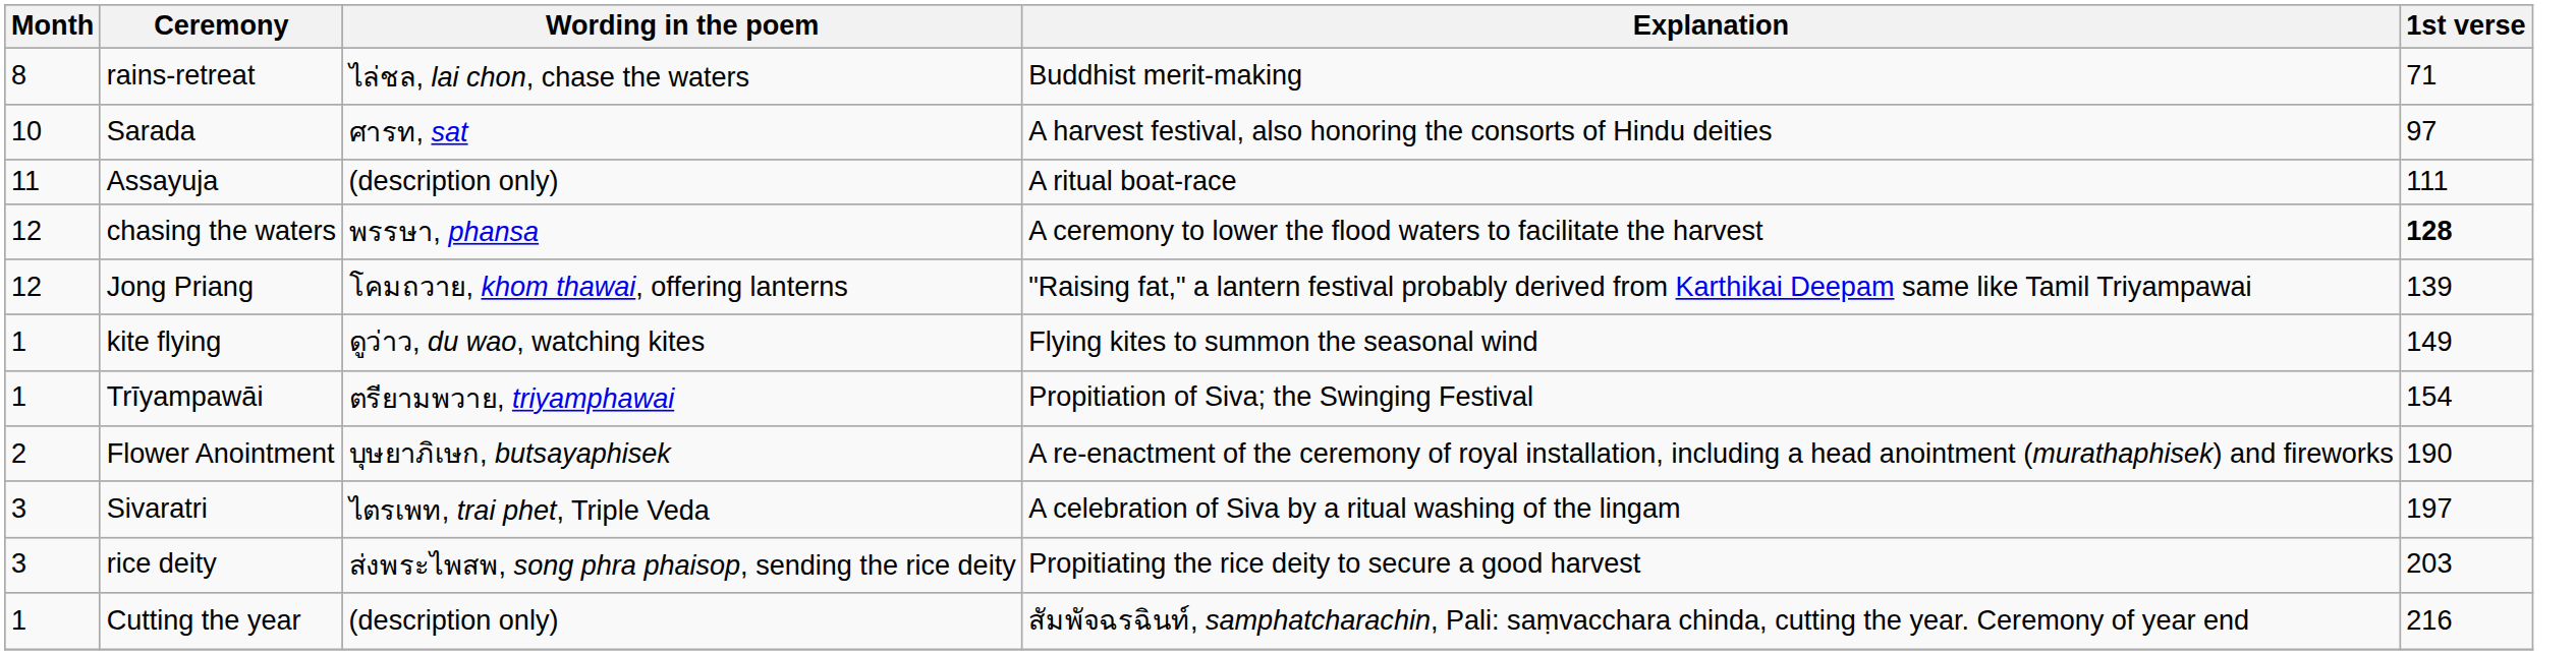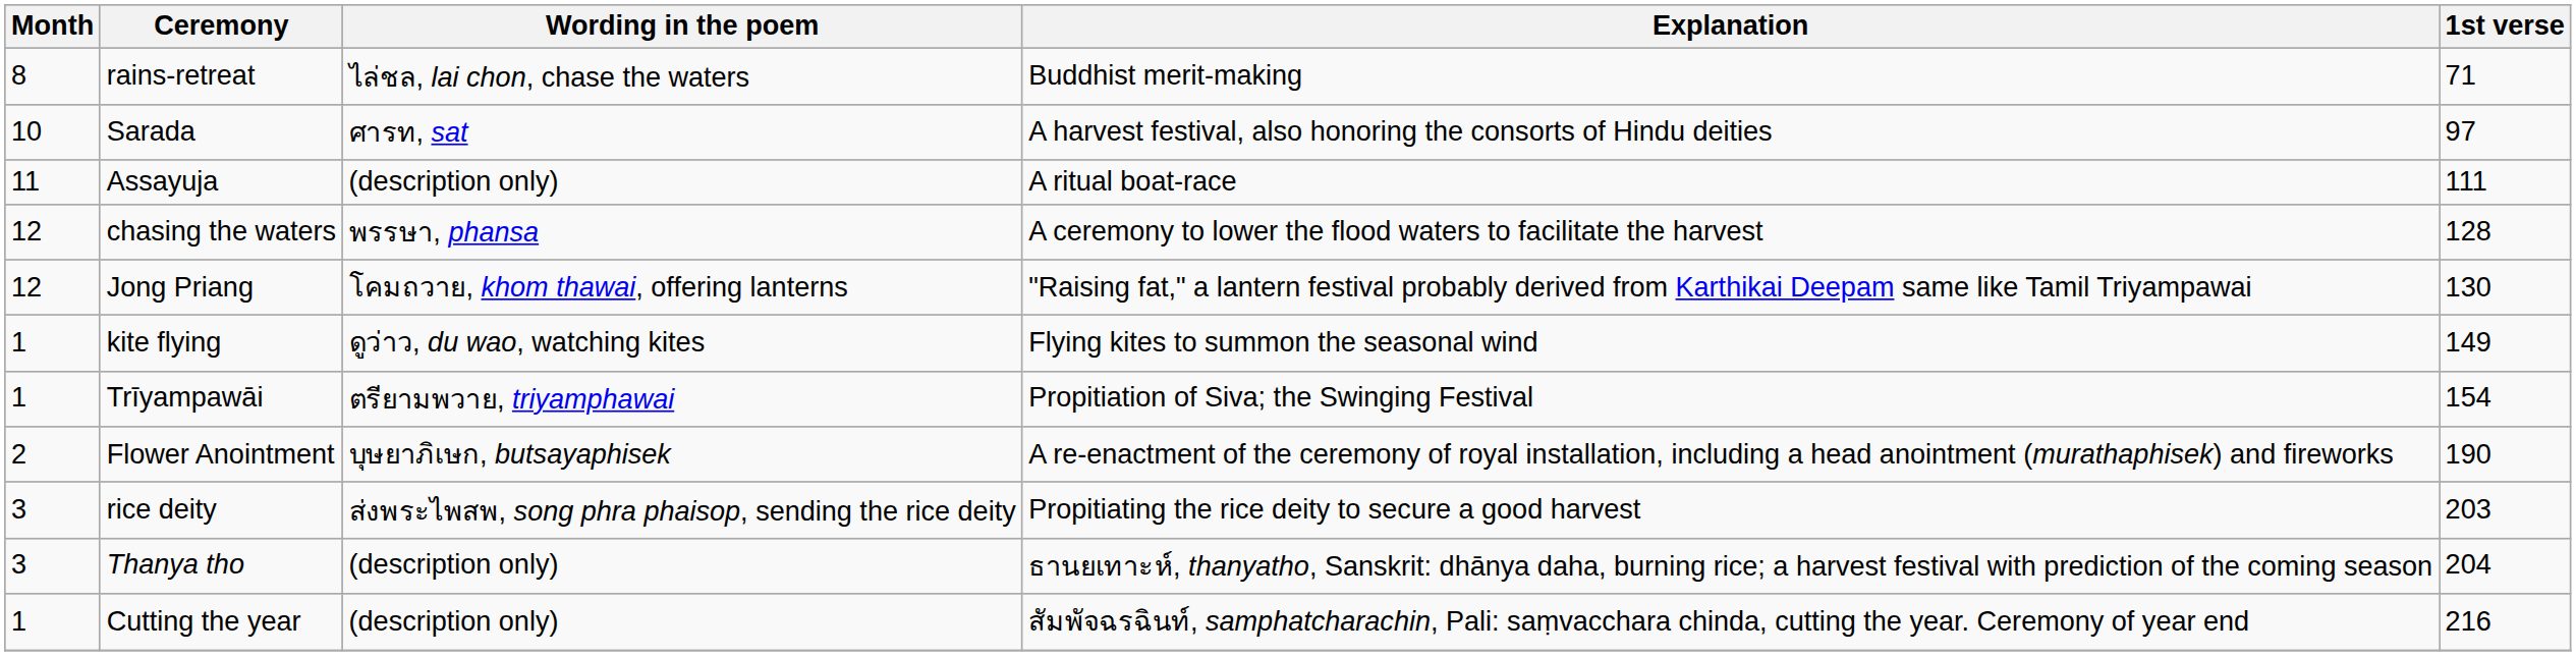chasing the waters | 1st verse: bold -> normal
Jong Priang | 1st verse: 139 -> 130
- row: 3 | Sivaratri | ไตรเพท, trai phet, Triple Veda | A celebration of Siva by a ritual washing of the lingam | 197
+ row: 3 | Thanya tho | (description only) | ธานยเทาะห์, thanyatho, Sanskrit: dhānya daha, burning rice; a harvest festival with prediction of the coming season | 204
